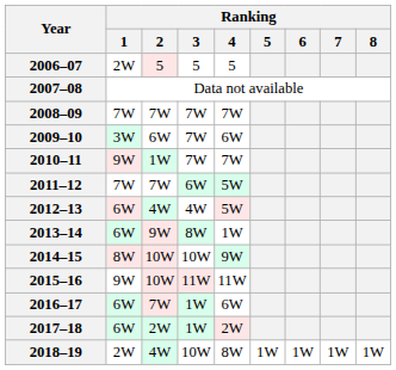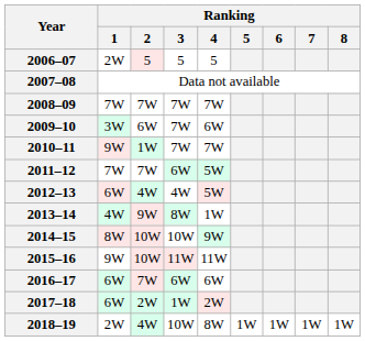2013–14 | Ranking / 1: 6W -> 4W
2016–17 | Ranking / 3: 1W -> 6W
